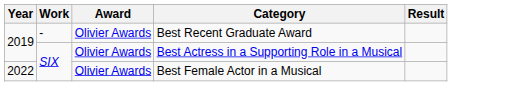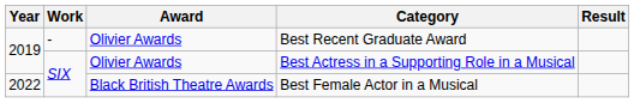Best Female Actor in a Musical | Award: Olivier Awards -> Black British Theatre Awards
